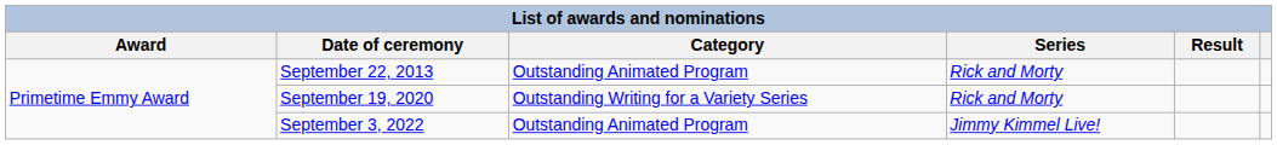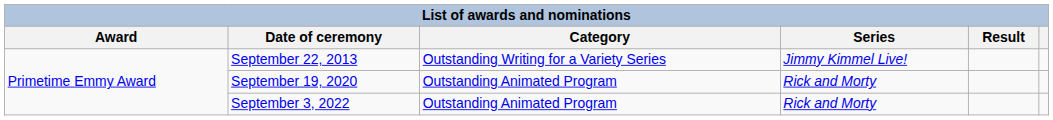September 22, 2013 | Category: Outstanding Animated Program -> Outstanding Writing for a Variety Series
September 22, 2013 | Series: Rick and Morty -> Jimmy Kimmel Live!
September 19, 2020 | Category: Outstanding Writing for a Variety Series -> Outstanding Animated Program
September 3, 2022 | Series: Jimmy Kimmel Live! -> Rick and Morty
